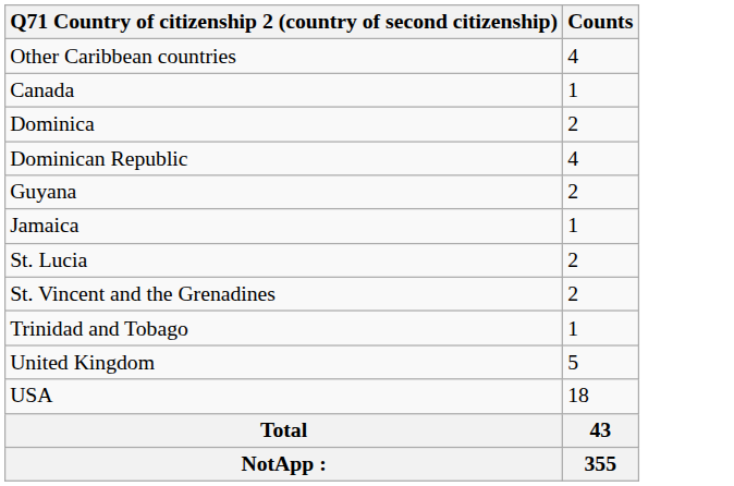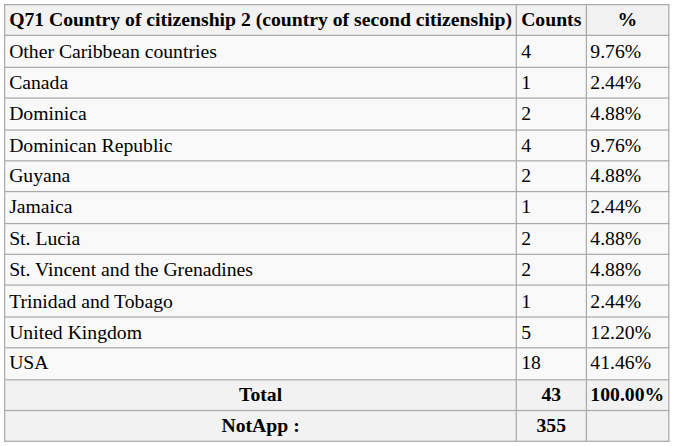+ column: % | 9.76% | 2.44% | 4.88% | 9.76% | 4.88% | 2.44% | 4.88% | 4.88% | 2.44% | 12.20% | 41.46% | 100.00%
